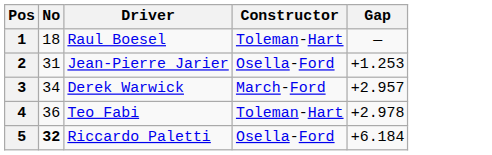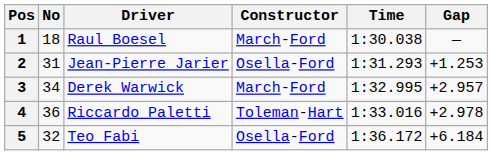+ column: Time | 1:30.038 | 1:31.293 | 1:32.995 | 1:33.016 | 1:36.172
1 | Constructor: Toleman-Hart -> March-Ford
4 | Driver: Teo Fabi -> Riccardo Paletti
5 | No: bold -> normal
5 | Driver: Riccardo Paletti -> Teo Fabi
